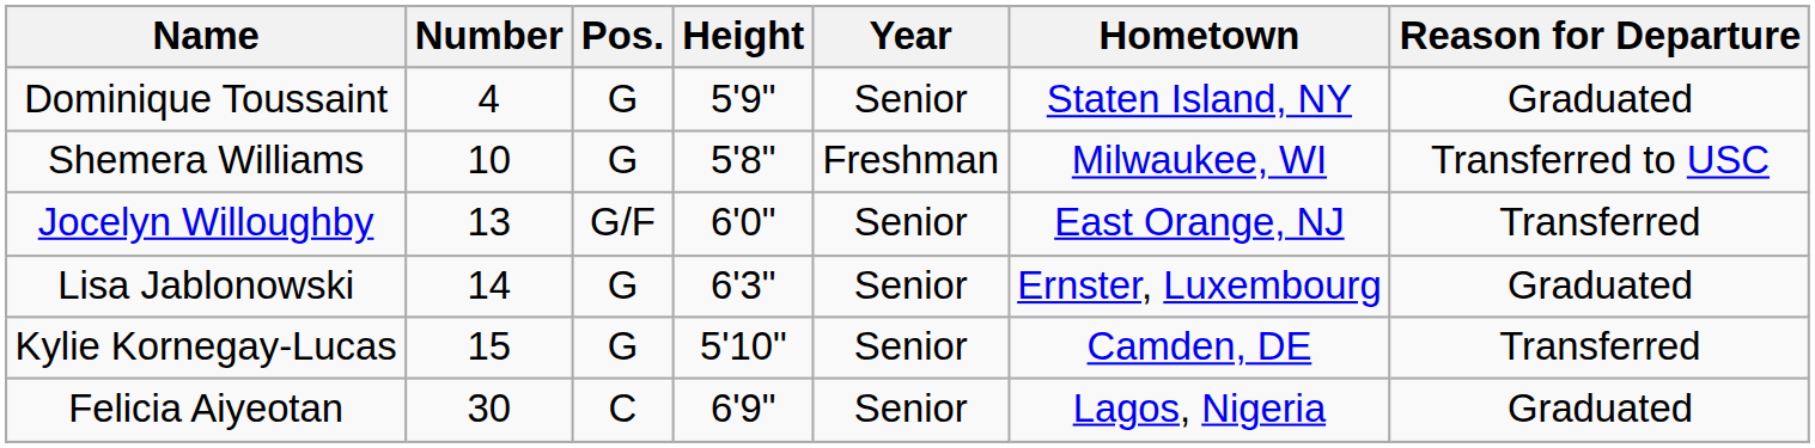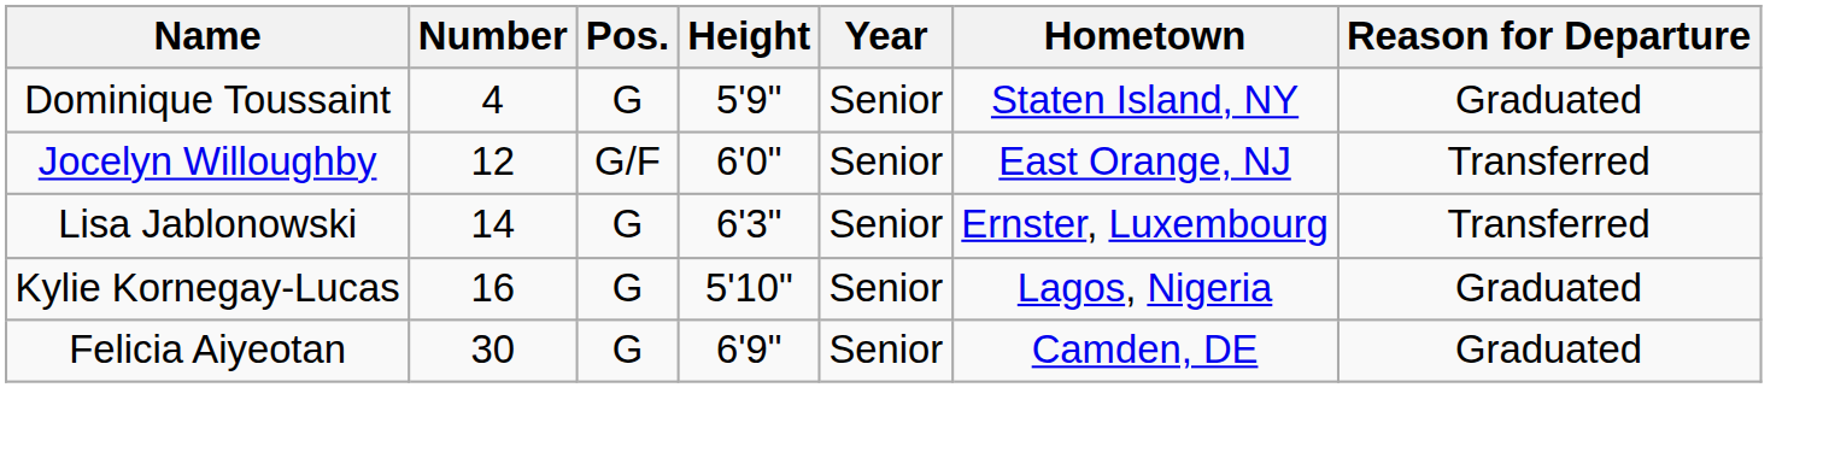- row: Shemera Williams | 10 | G | 5'8" | Freshman | Milwaukee, WI | Transferred to USC
Jocelyn Willoughby | Number: 13 -> 12
Lisa Jablonowski | Reason for Departure: Graduated -> Transferred
Kylie Kornegay-Lucas | Number: 15 -> 16
Kylie Kornegay-Lucas | Hometown: Camden, DE -> Lagos, Nigeria
Kylie Kornegay-Lucas | Reason for Departure: Transferred -> Graduated
Felicia Aiyeotan | Pos.: C -> G
Felicia Aiyeotan | Hometown: Lagos, Nigeria -> Camden, DE
